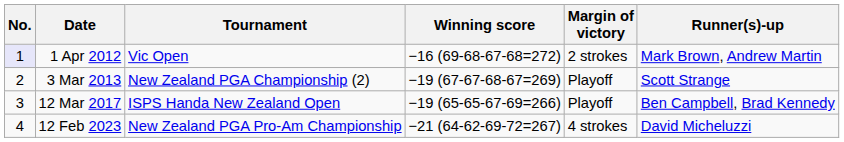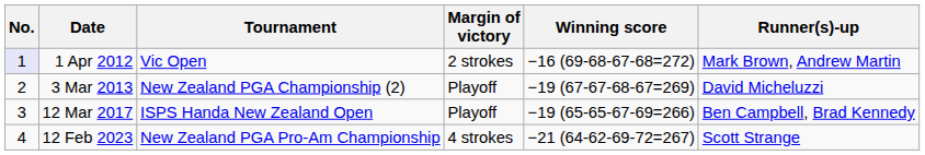columns swapped: Winning score <-> Margin of victory
3 Mar 2013 | Runner(s)-up: Scott Strange -> David Micheluzzi
12 Feb 2023 | Runner(s)-up: David Micheluzzi -> Scott Strange
